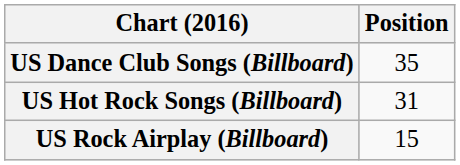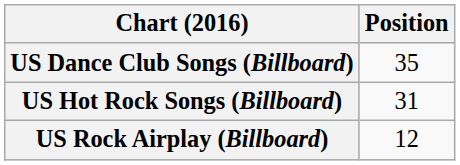US Rock Airplay (Billboard) | Position: 15 -> 12
